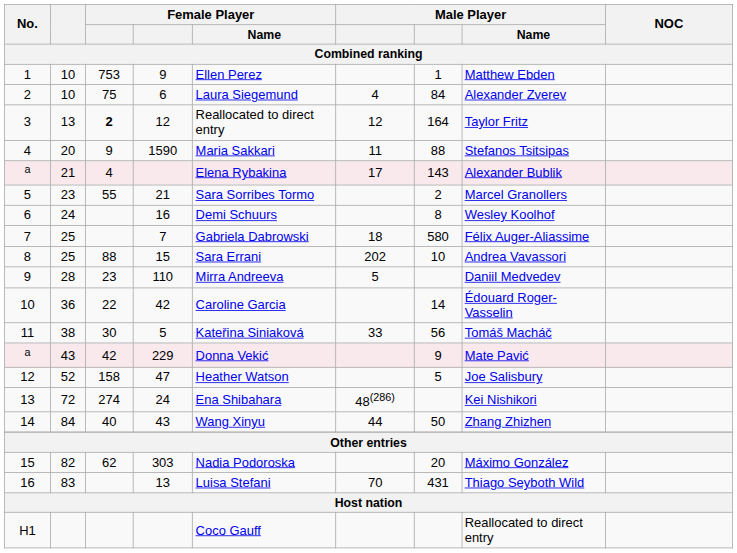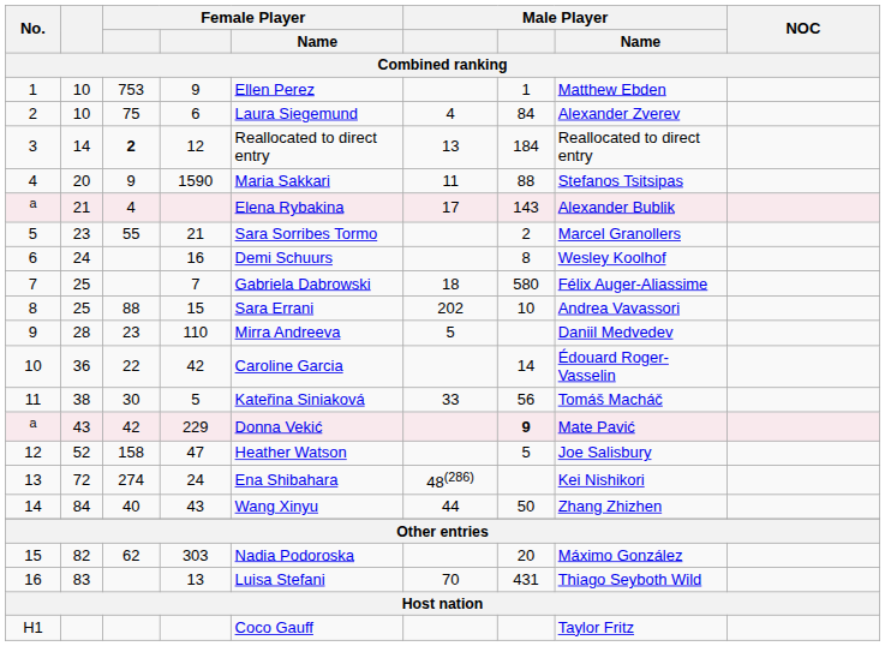3 | column 2: 13 -> 14
3 | column 6: 12 -> 13
3 | column 7: 164 -> 184
3 | Male Player / Name: Taylor Fritz -> Reallocated to direct entry
a / 229 | column 7: normal -> bold
H1 | Male Player / Name: Reallocated to direct entry -> Taylor Fritz
